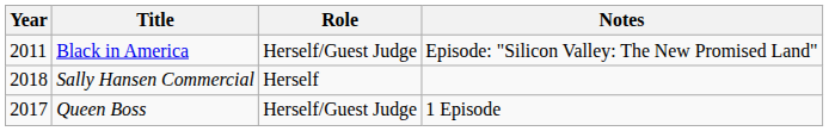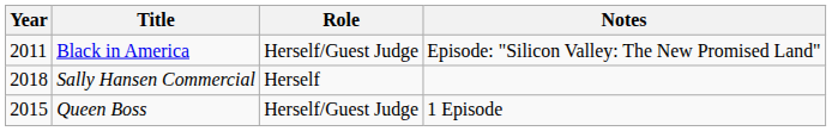Queen Boss | Year: 2017 -> 2015
